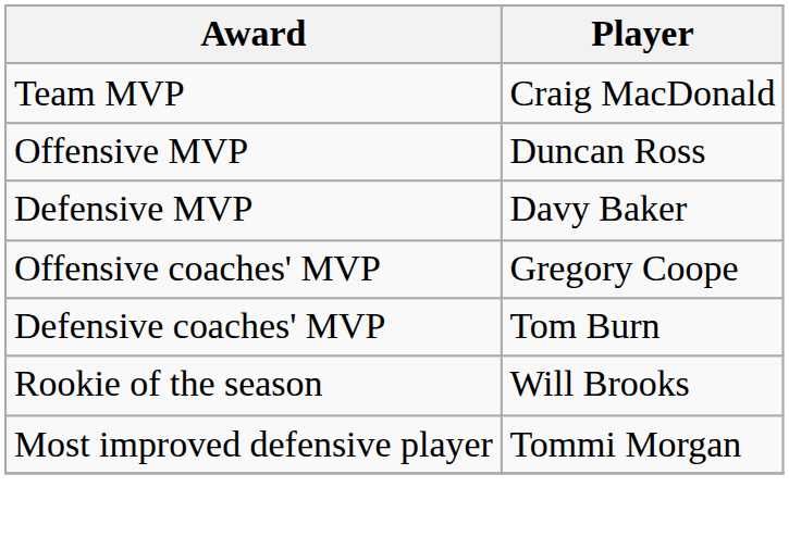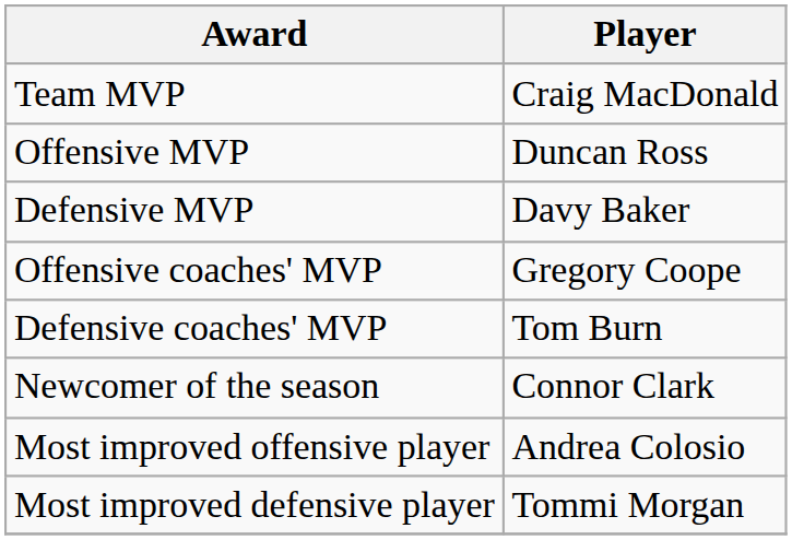- row: Rookie of the season | Will Brooks
+ row: Newcomer of the season | Connor Clark
+ row: Most improved offensive player | Andrea Colosio
